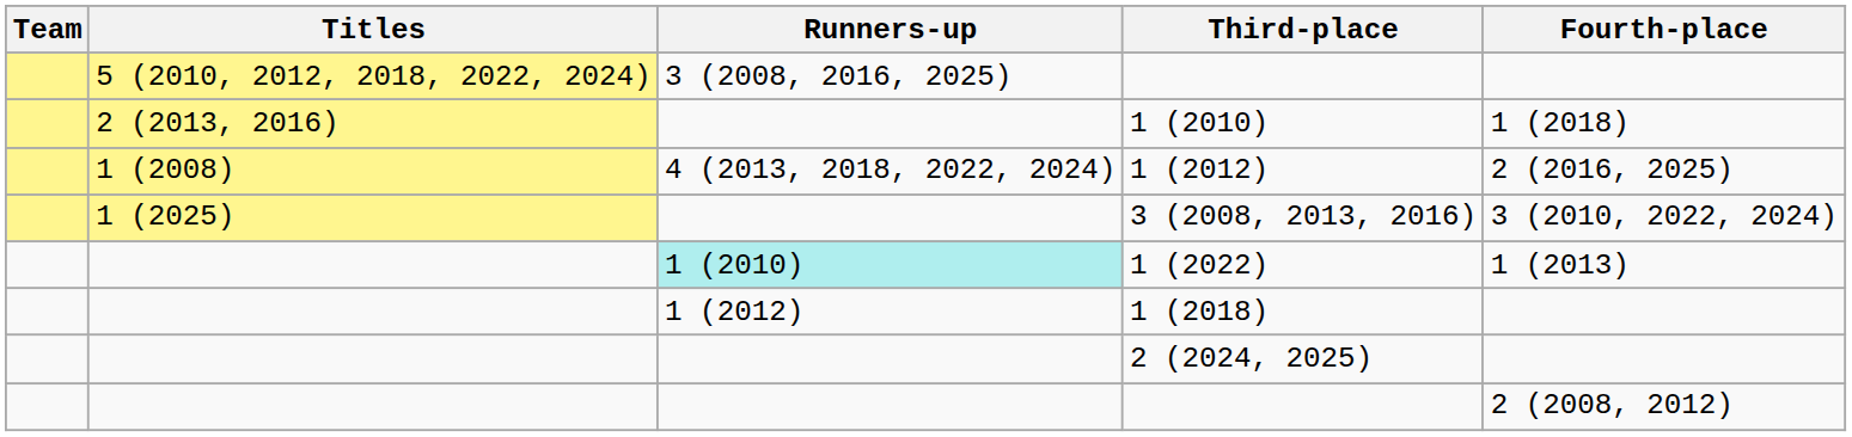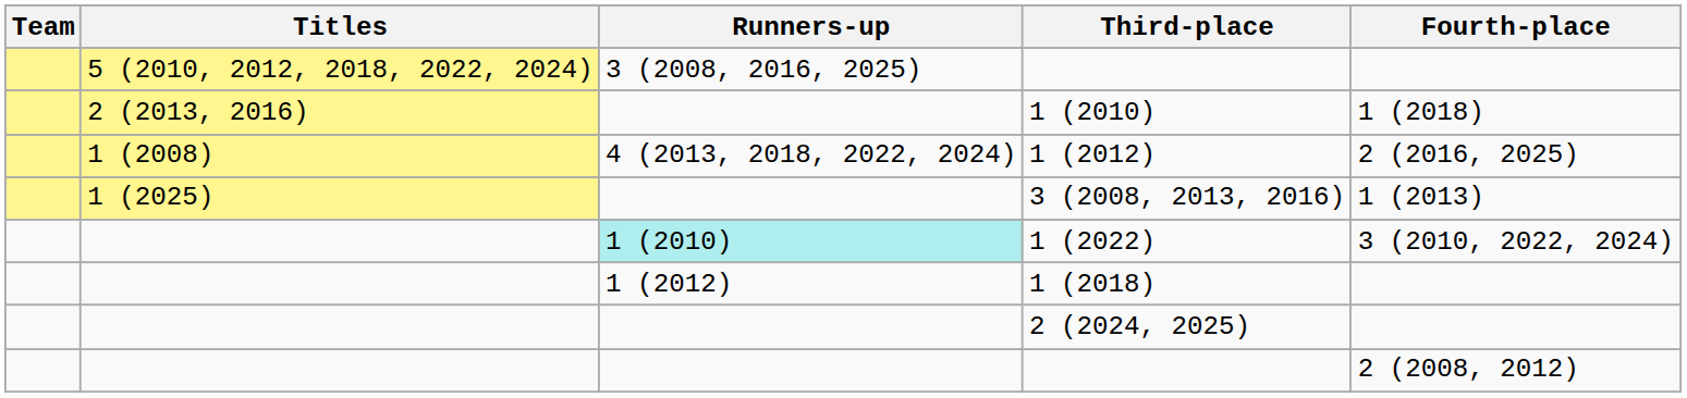3 (2008, 2013, 2016) | Fourth-place: 3 (2010, 2022, 2024) -> 1 (2013)
1 (2022) | Fourth-place: 1 (2013) -> 3 (2010, 2022, 2024)
